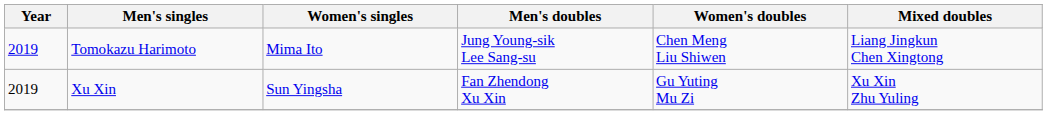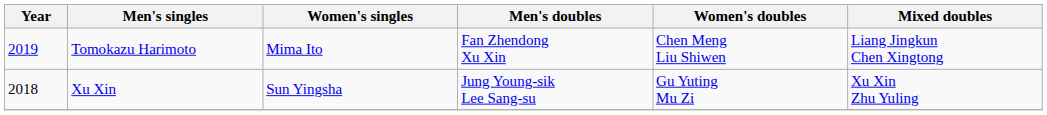Tomokazu Harimoto | Men's doubles: Jung Young-sik Lee Sang-su -> Fan Zhendong Xu Xin
Xu Xin | Year: 2019 -> 2018
Xu Xin | Men's doubles: Fan Zhendong Xu Xin -> Jung Young-sik Lee Sang-su
